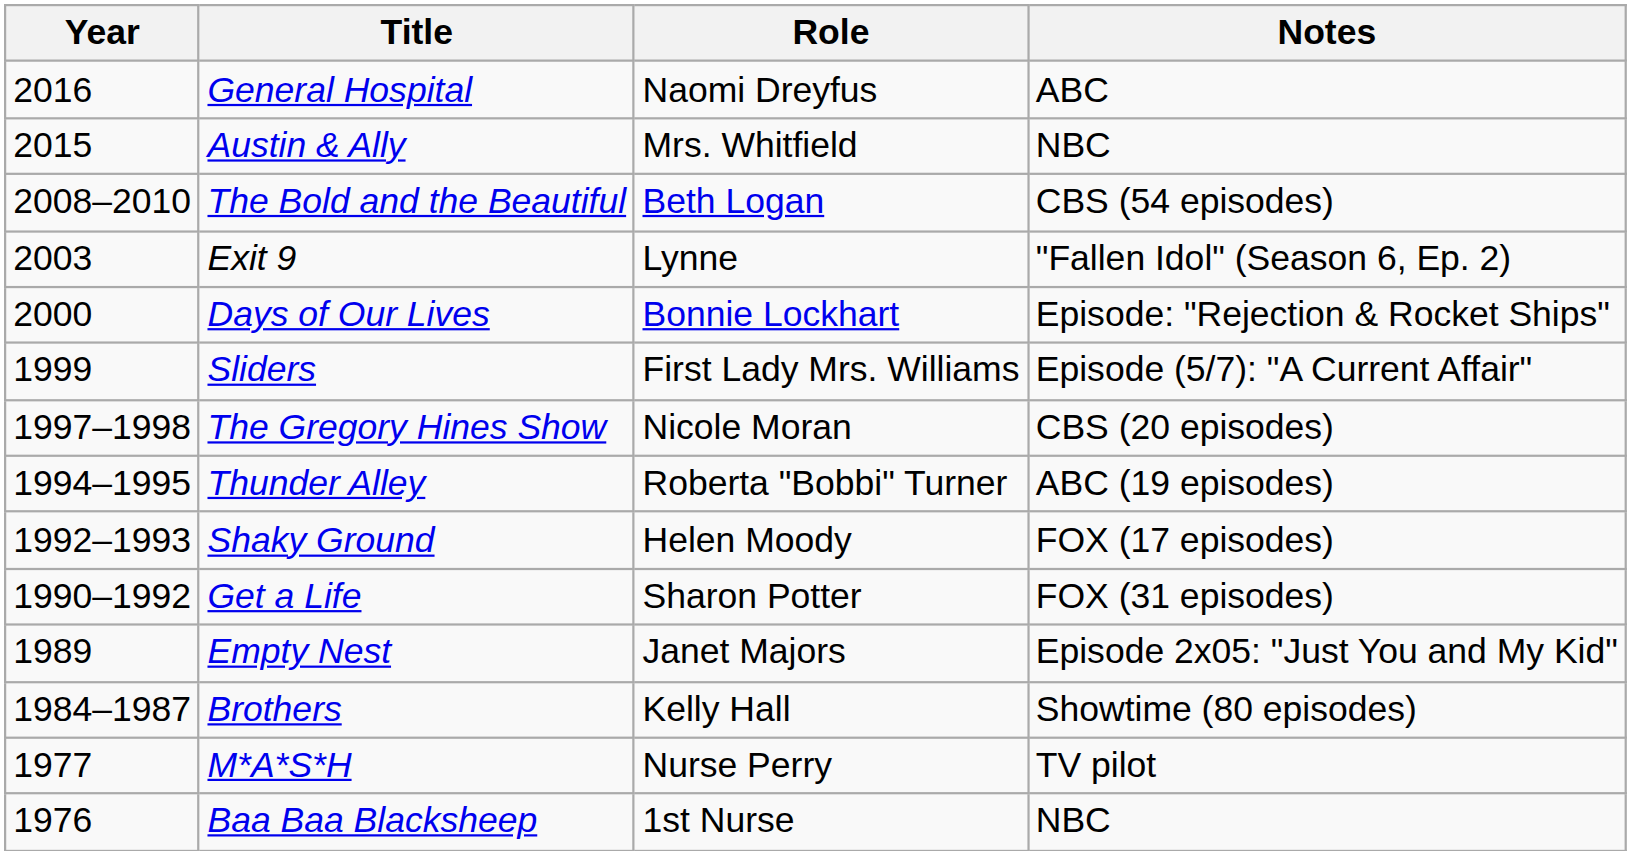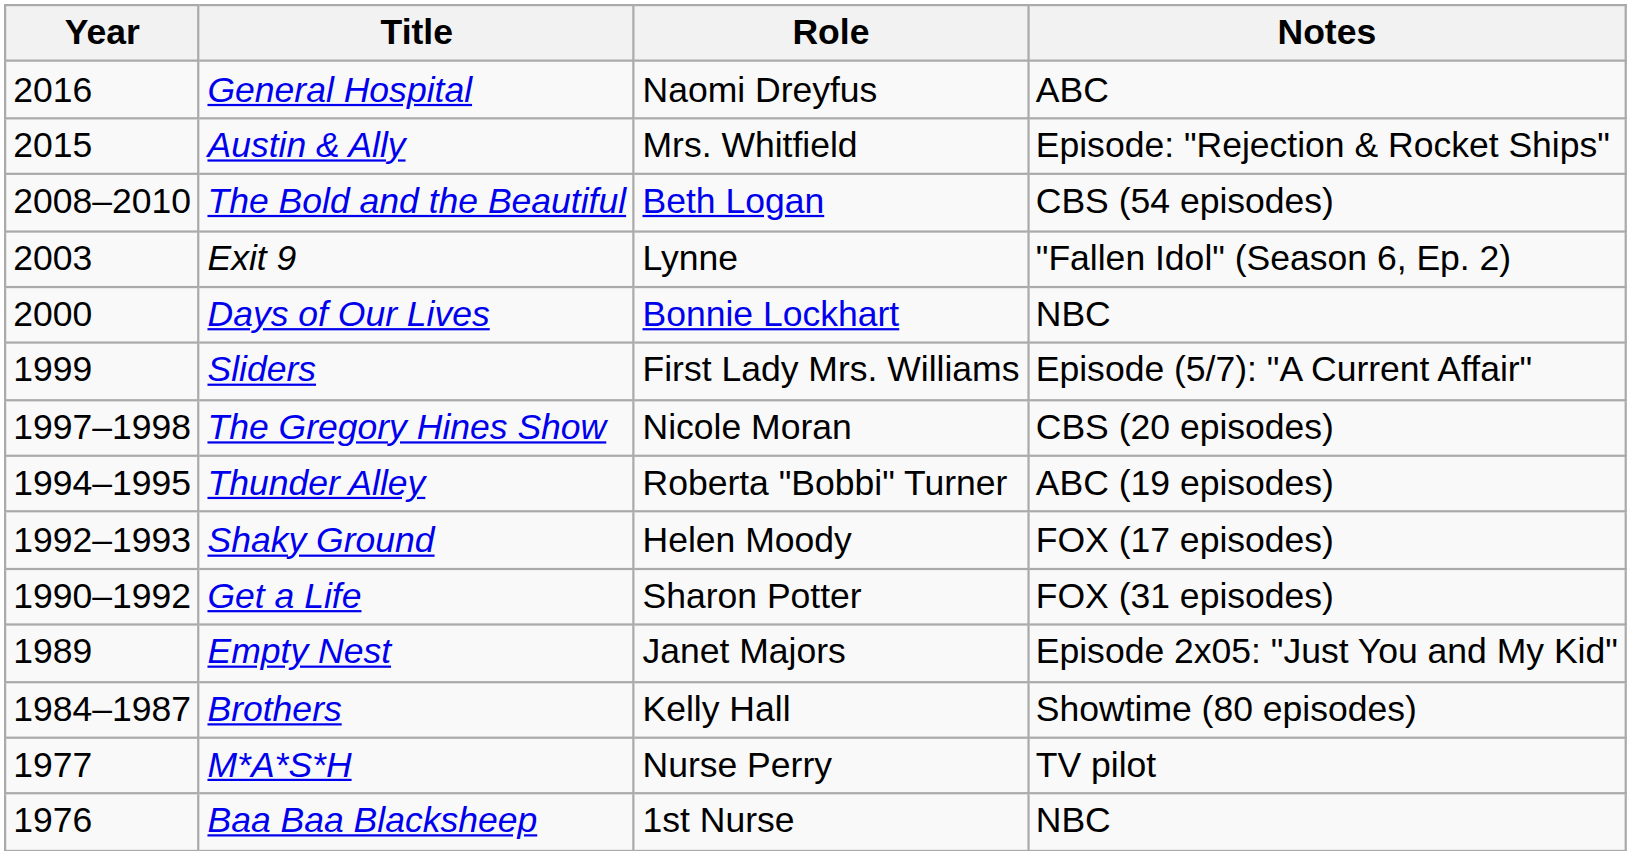Austin & Ally | Notes: NBC -> Episode: "Rejection & Rocket Ships"
Days of Our Lives | Notes: Episode: "Rejection & Rocket Ships" -> NBC
